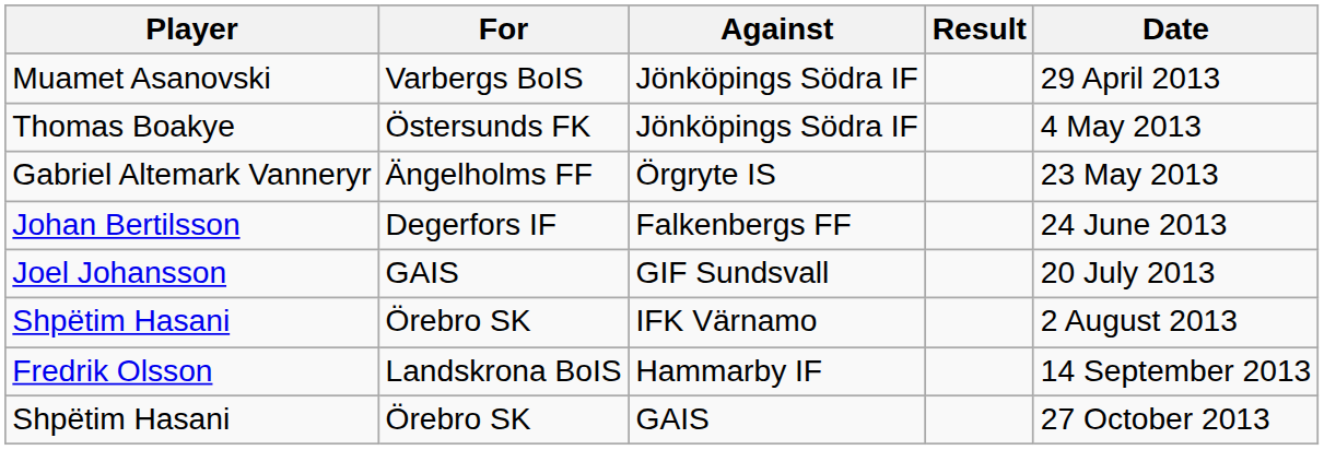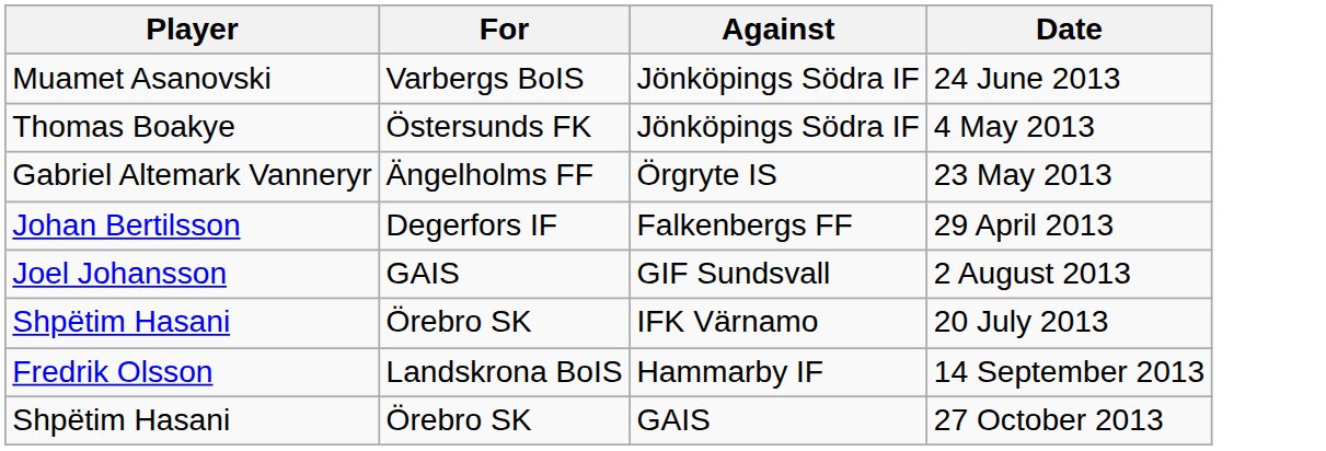- column: Result
Muamet Asanovski | Date: 29 April 2013 -> 24 June 2013
Johan Bertilsson | Date: 24 June 2013 -> 29 April 2013
Joel Johansson | Date: 20 July 2013 -> 2 August 2013
Shpëtim Hasani / IFK Värnamo | Date: 2 August 2013 -> 20 July 2013
